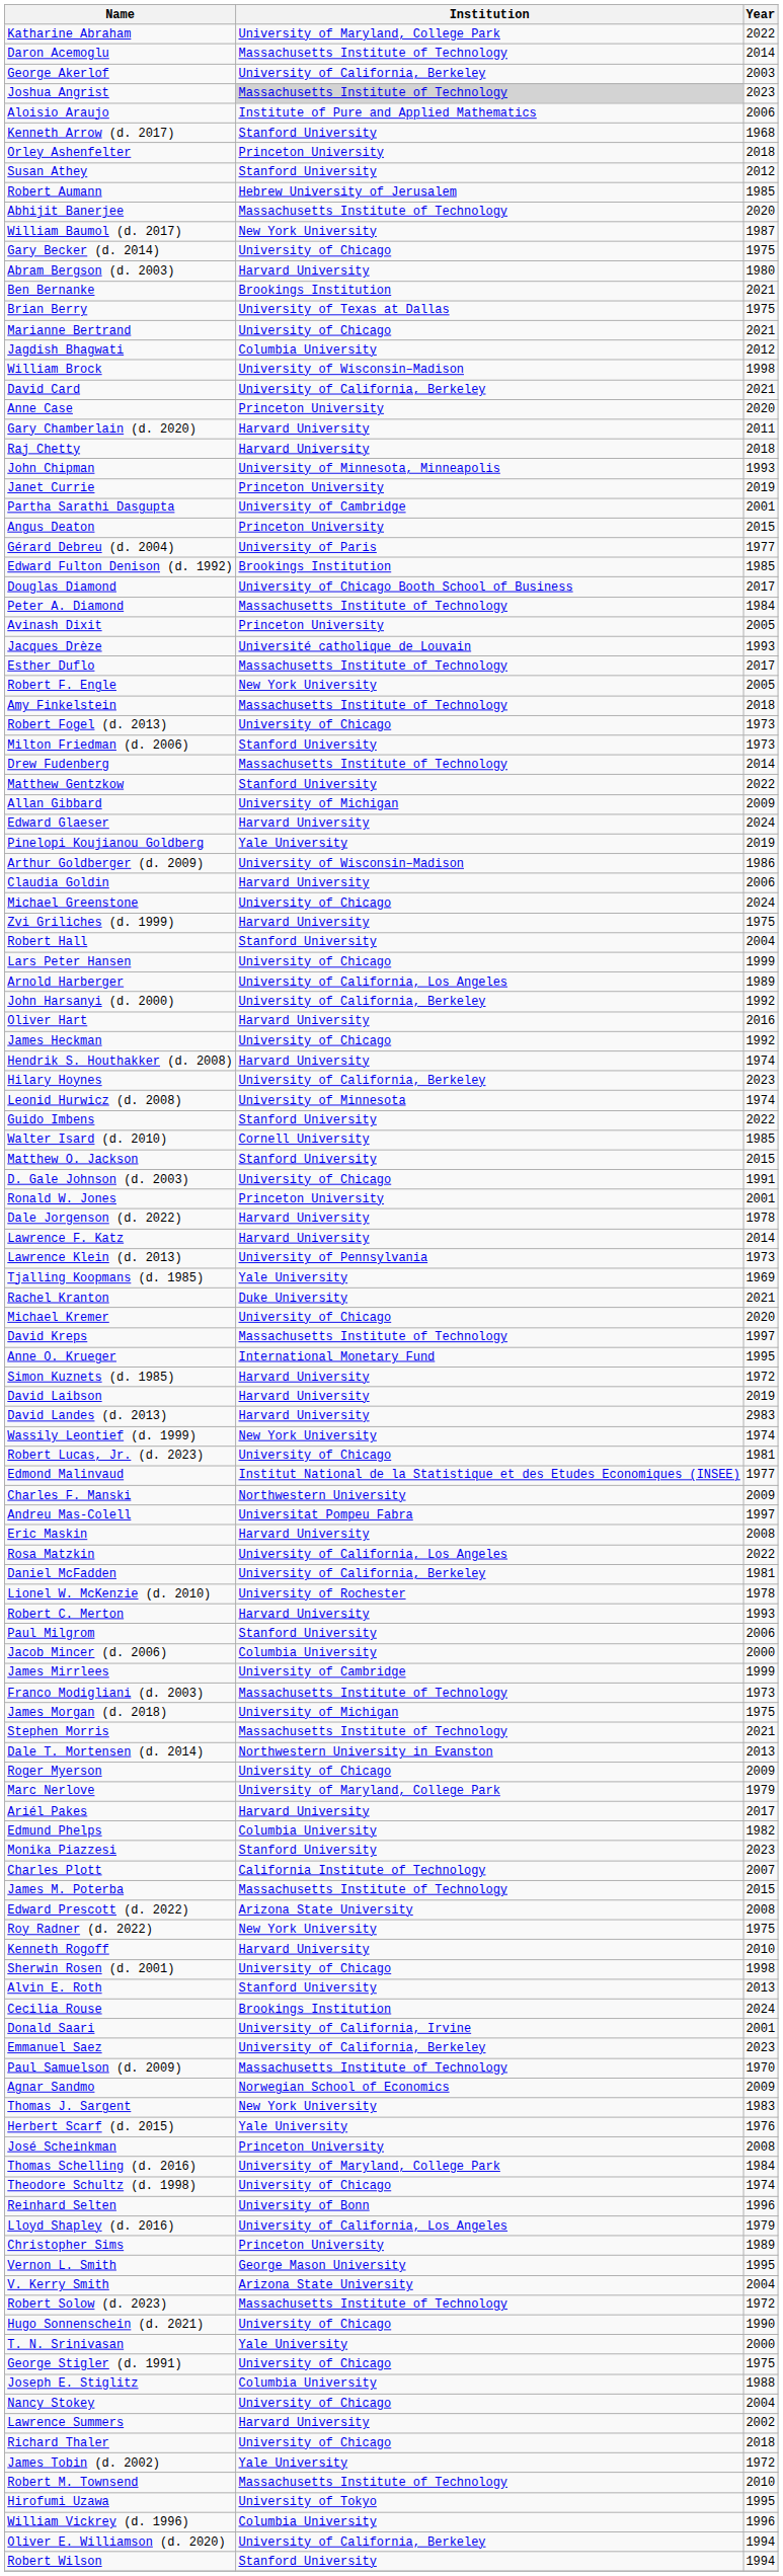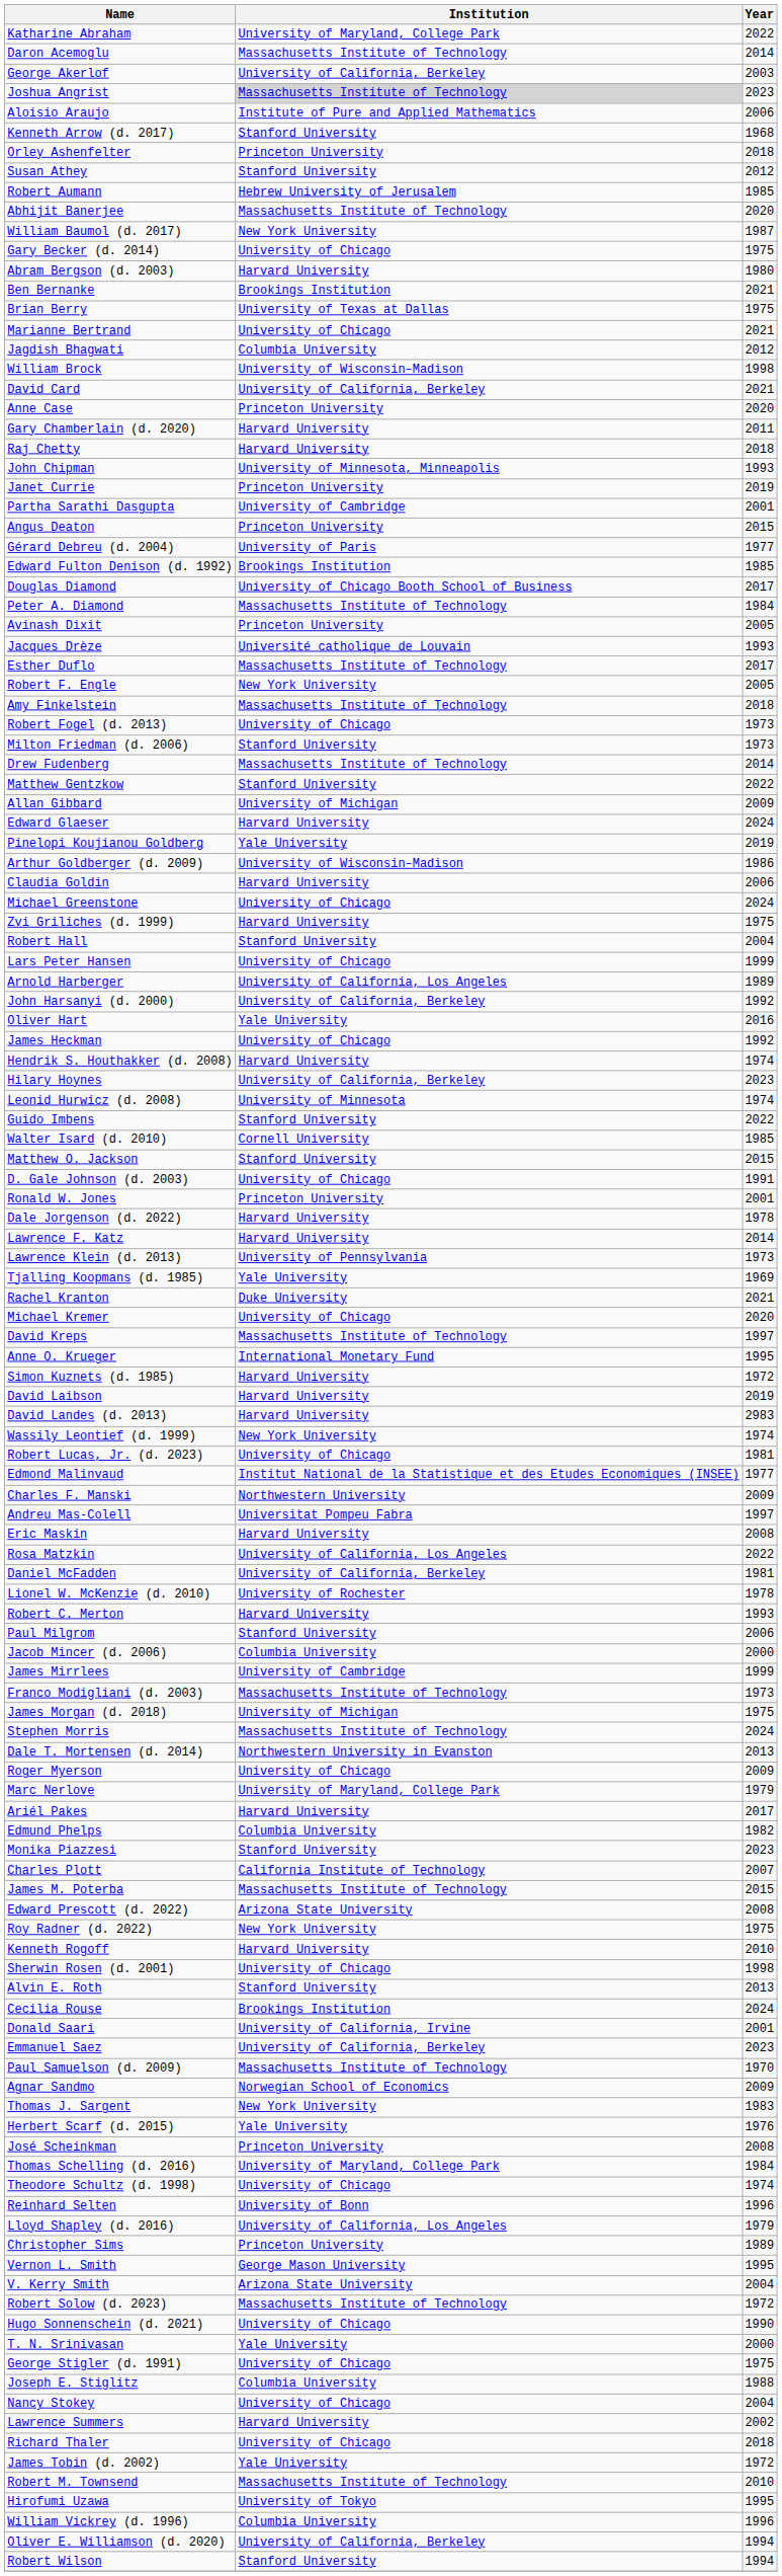Oliver Hart | Institution: Harvard University -> Yale University
Stephen Morris | Year: 2021 -> 2024
